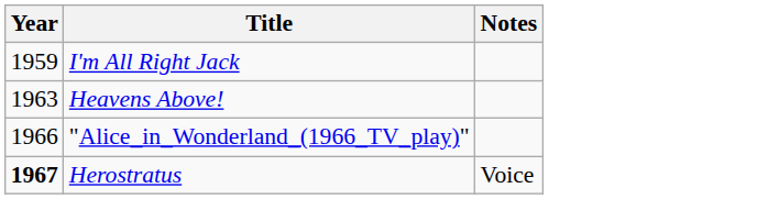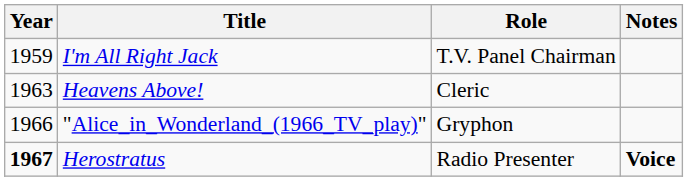+ column: Role | T.V. Panel Chairman | Cleric | Gryphon | Radio Presenter
Herostratus | Notes: normal -> bold
